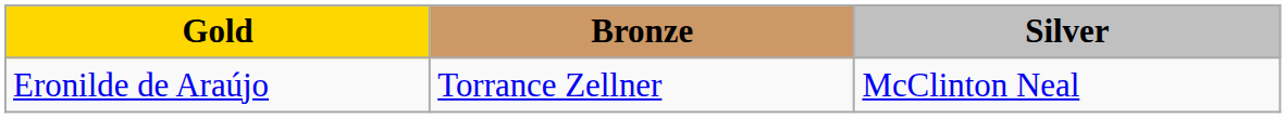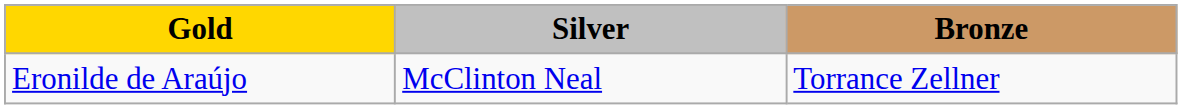columns swapped: Silver <-> Bronze
